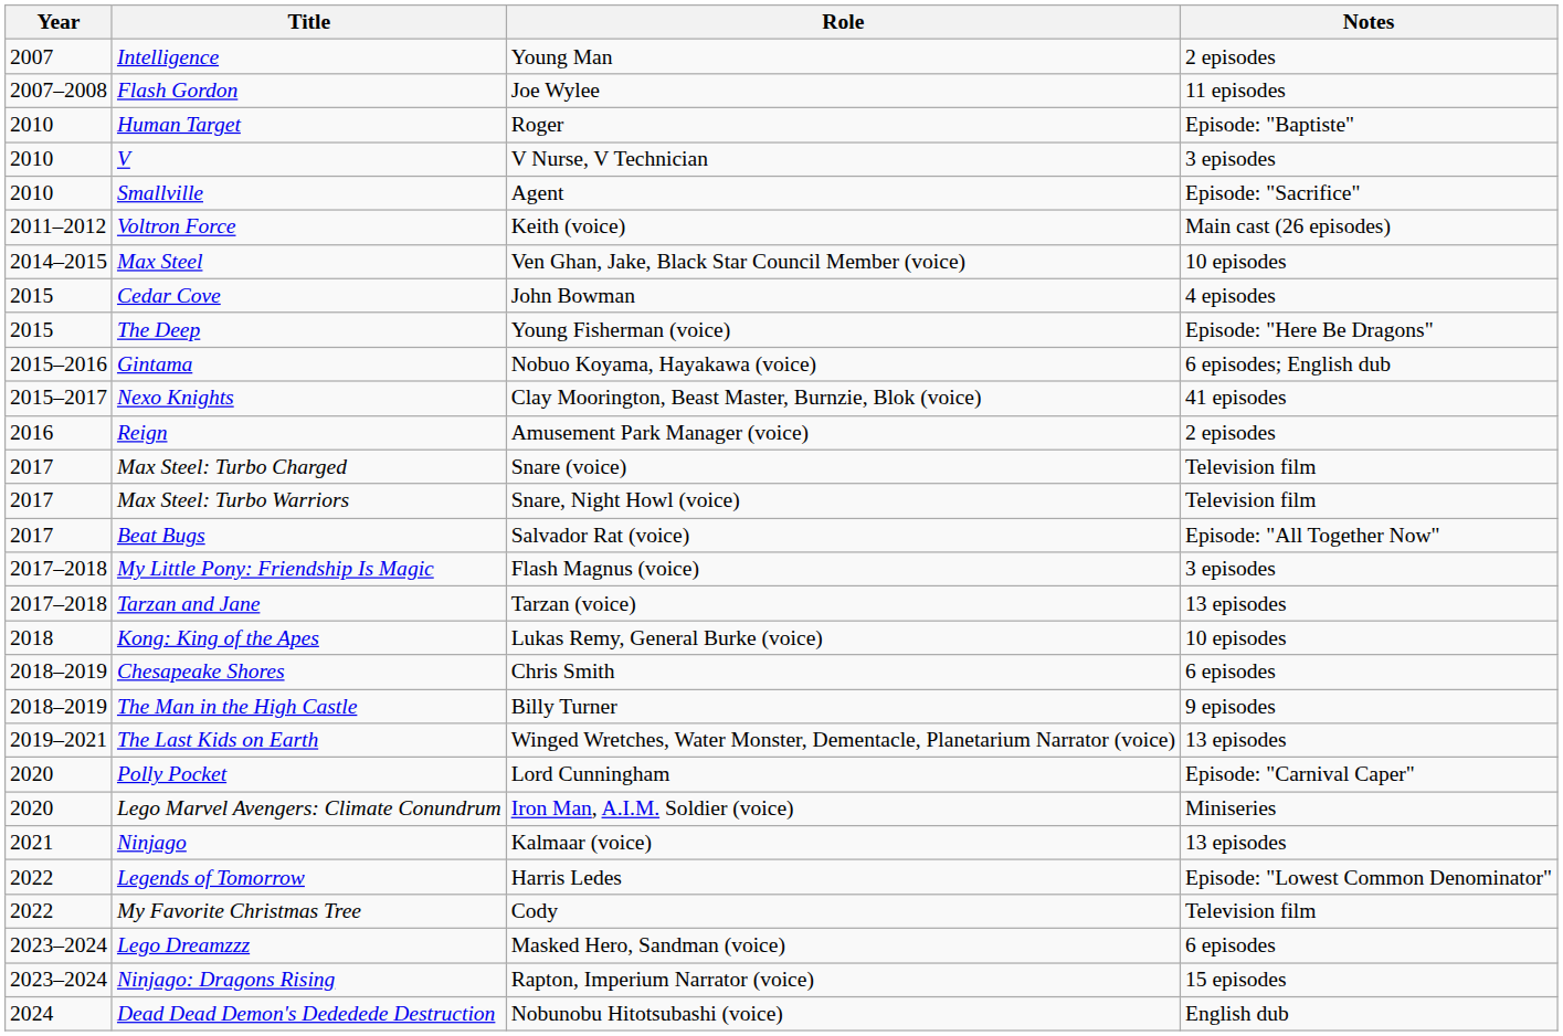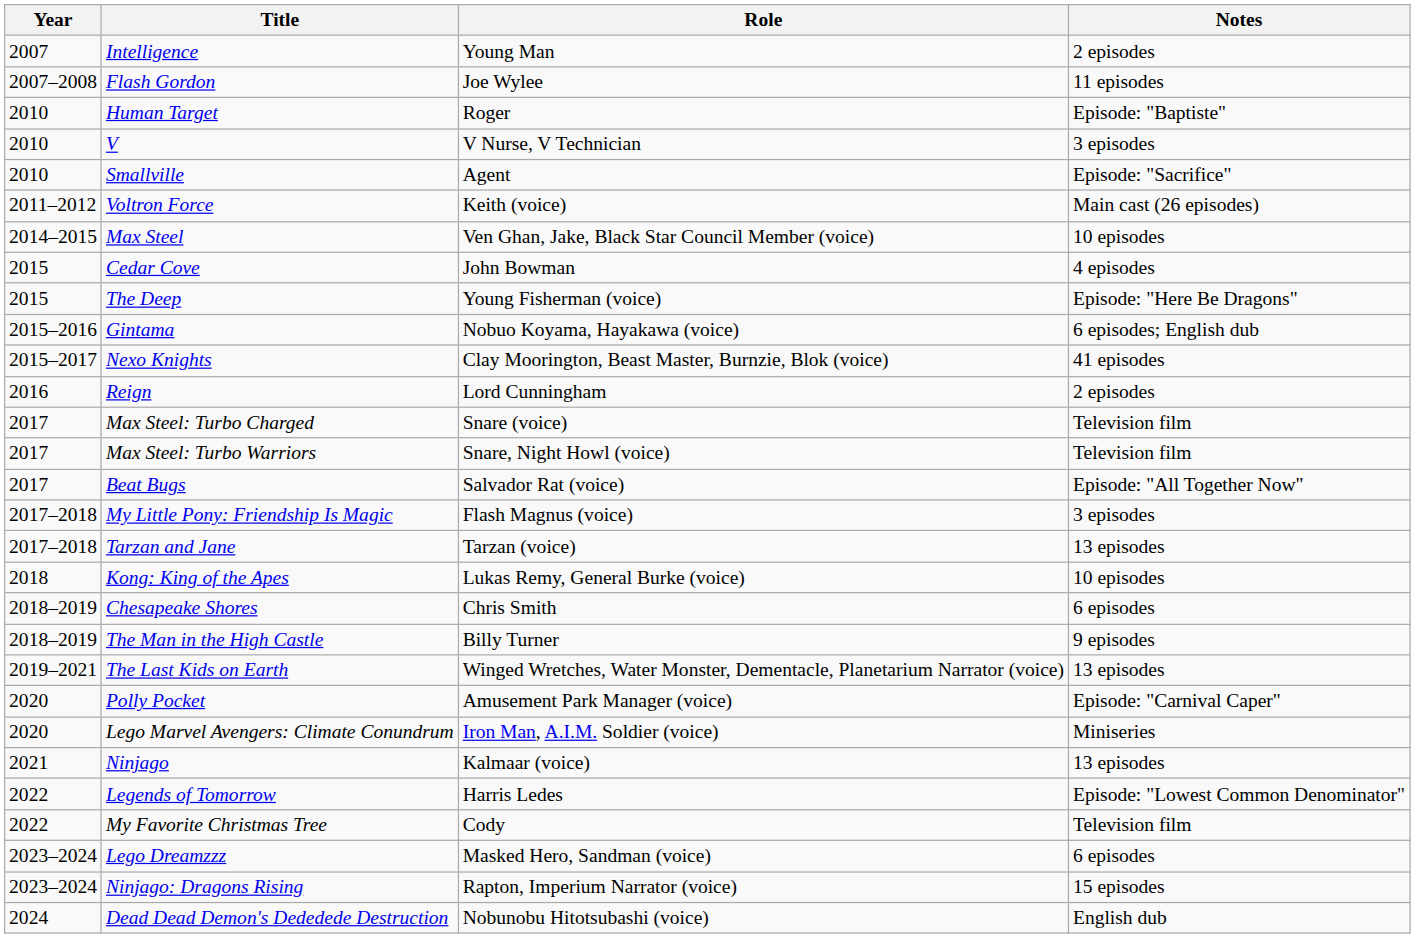Reign | Role: Amusement Park Manager (voice) -> Lord Cunningham
Polly Pocket | Role: Lord Cunningham -> Amusement Park Manager (voice)
